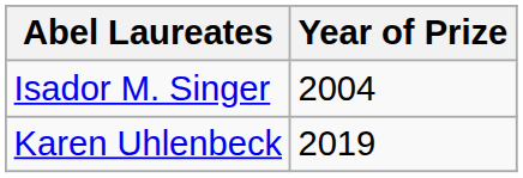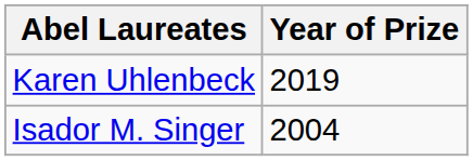rows swapped: Karen Uhlenbeck <-> Isador M. Singer
